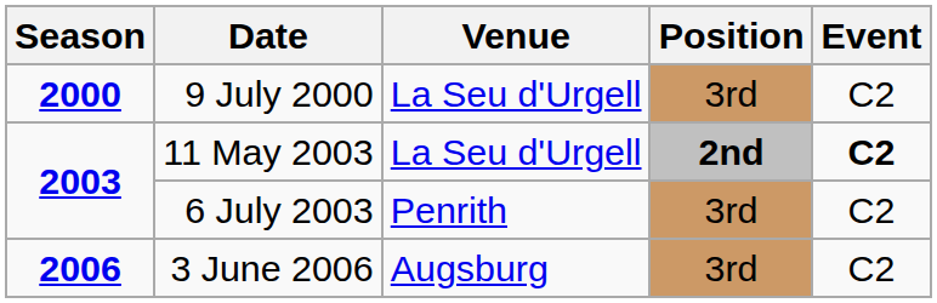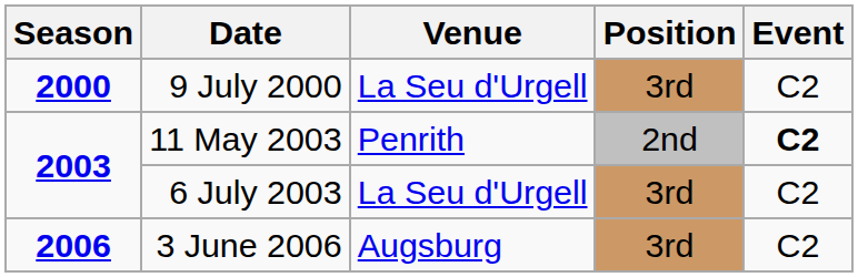11 May 2003 | Venue: La Seu d'Urgell -> Penrith
11 May 2003 | Position: bold -> normal
6 July 2003 | Venue: Penrith -> La Seu d'Urgell
